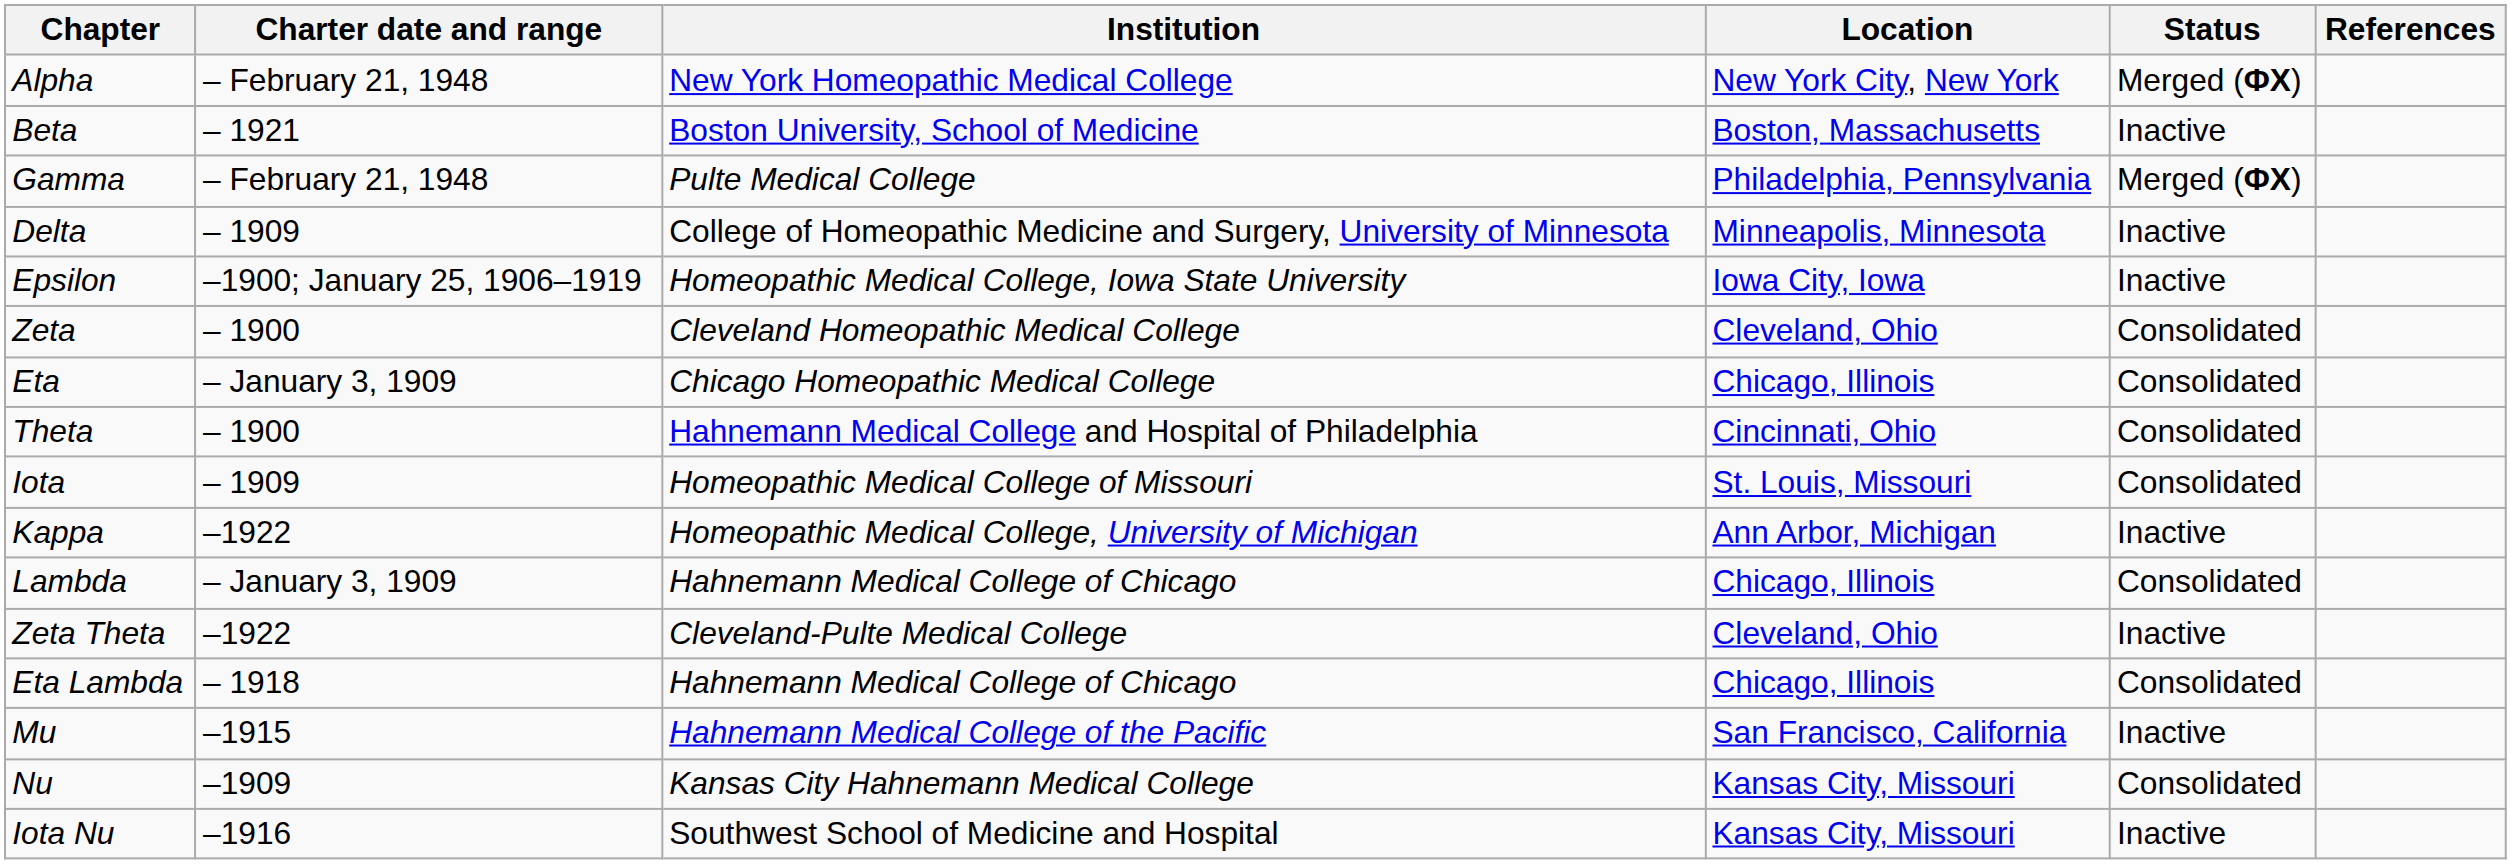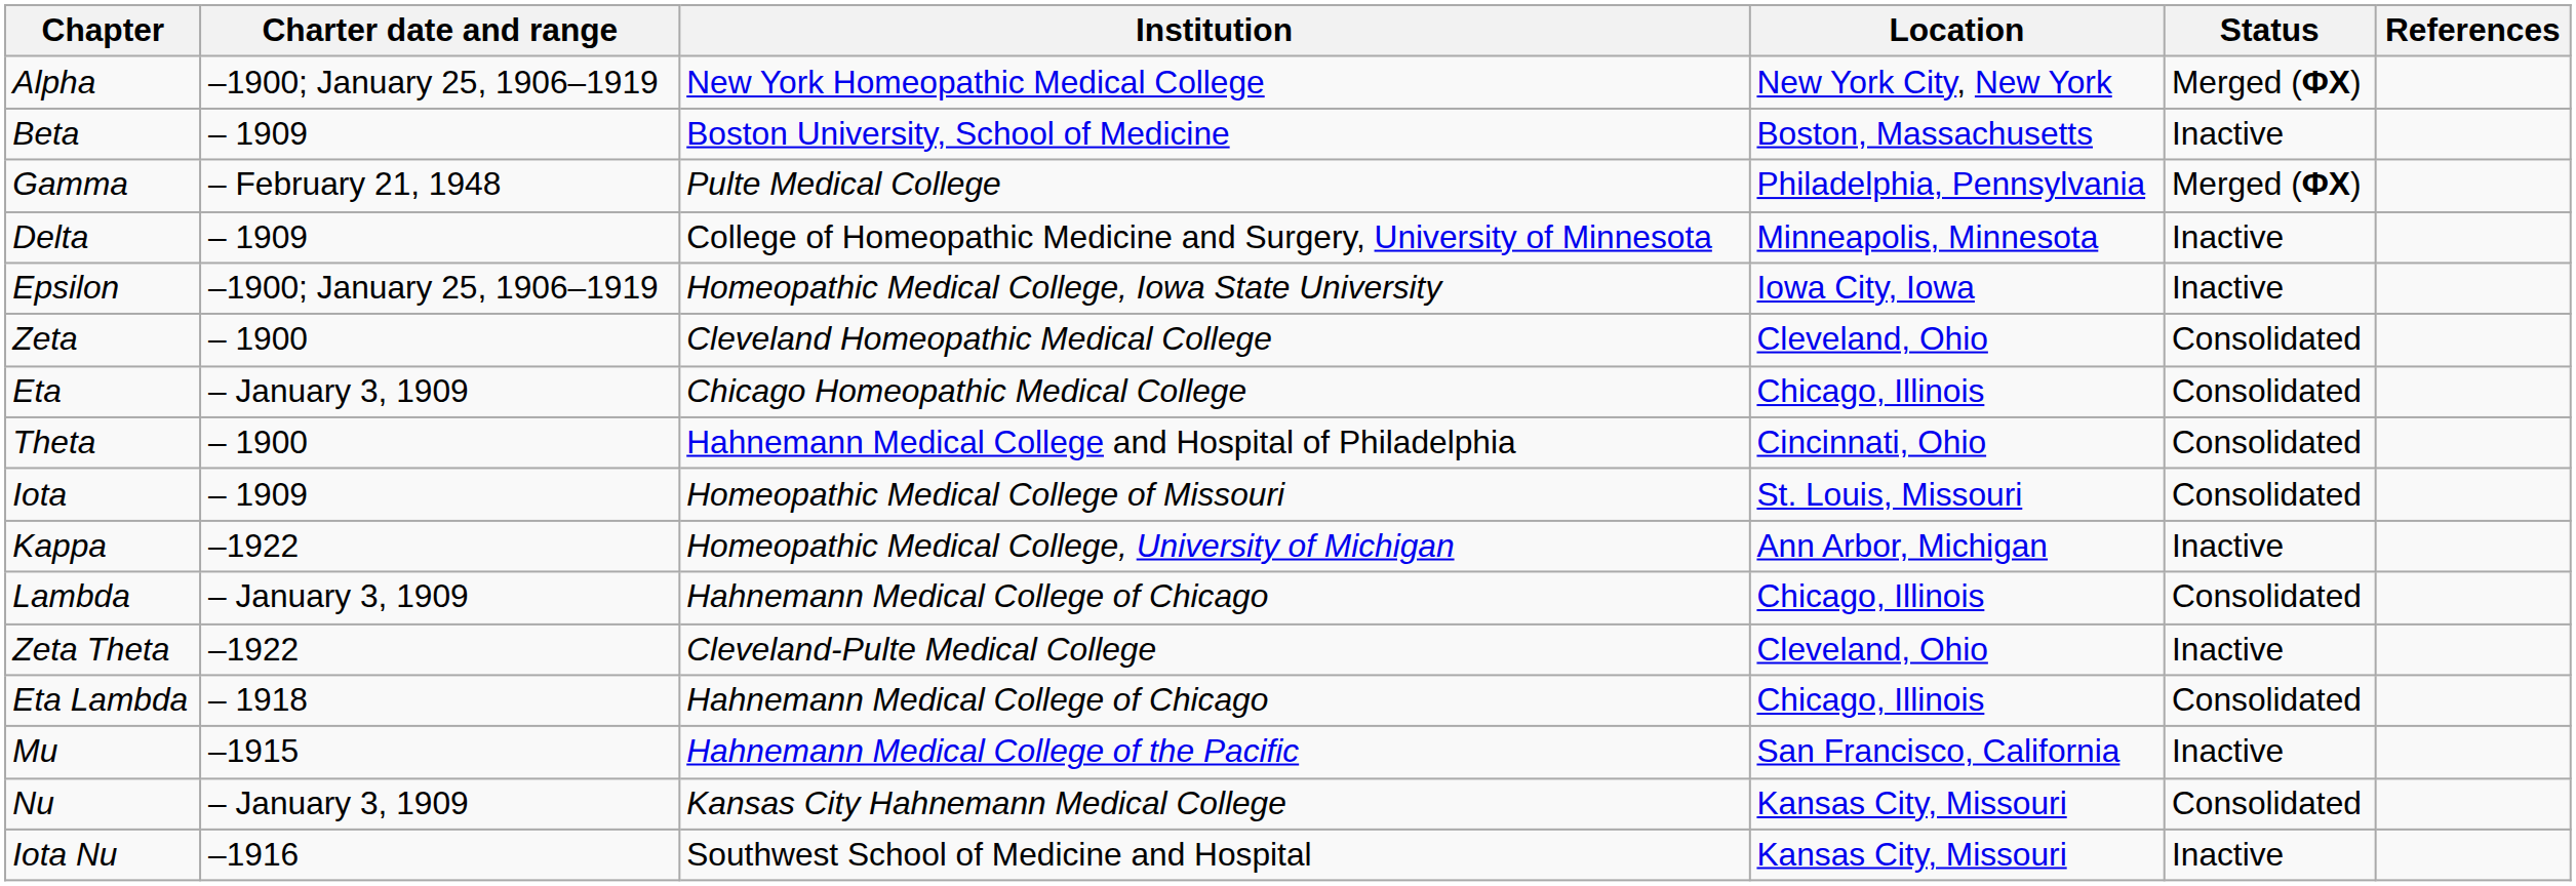Alpha | Charter date and range: – February 21, 1948 -> –1900; January 25, 1906–1919
Beta | Charter date and range: – 1921 -> – 1909
Nu | Charter date and range: –1909 -> – January 3, 1909
